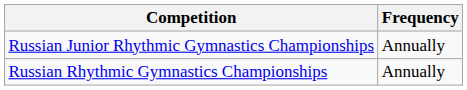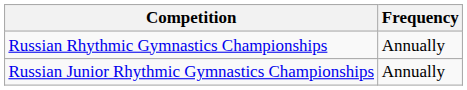rows swapped: Russian Rhythmic Gymnastics Championships <-> Russian Junior Rhythmic Gymnastics Championships
